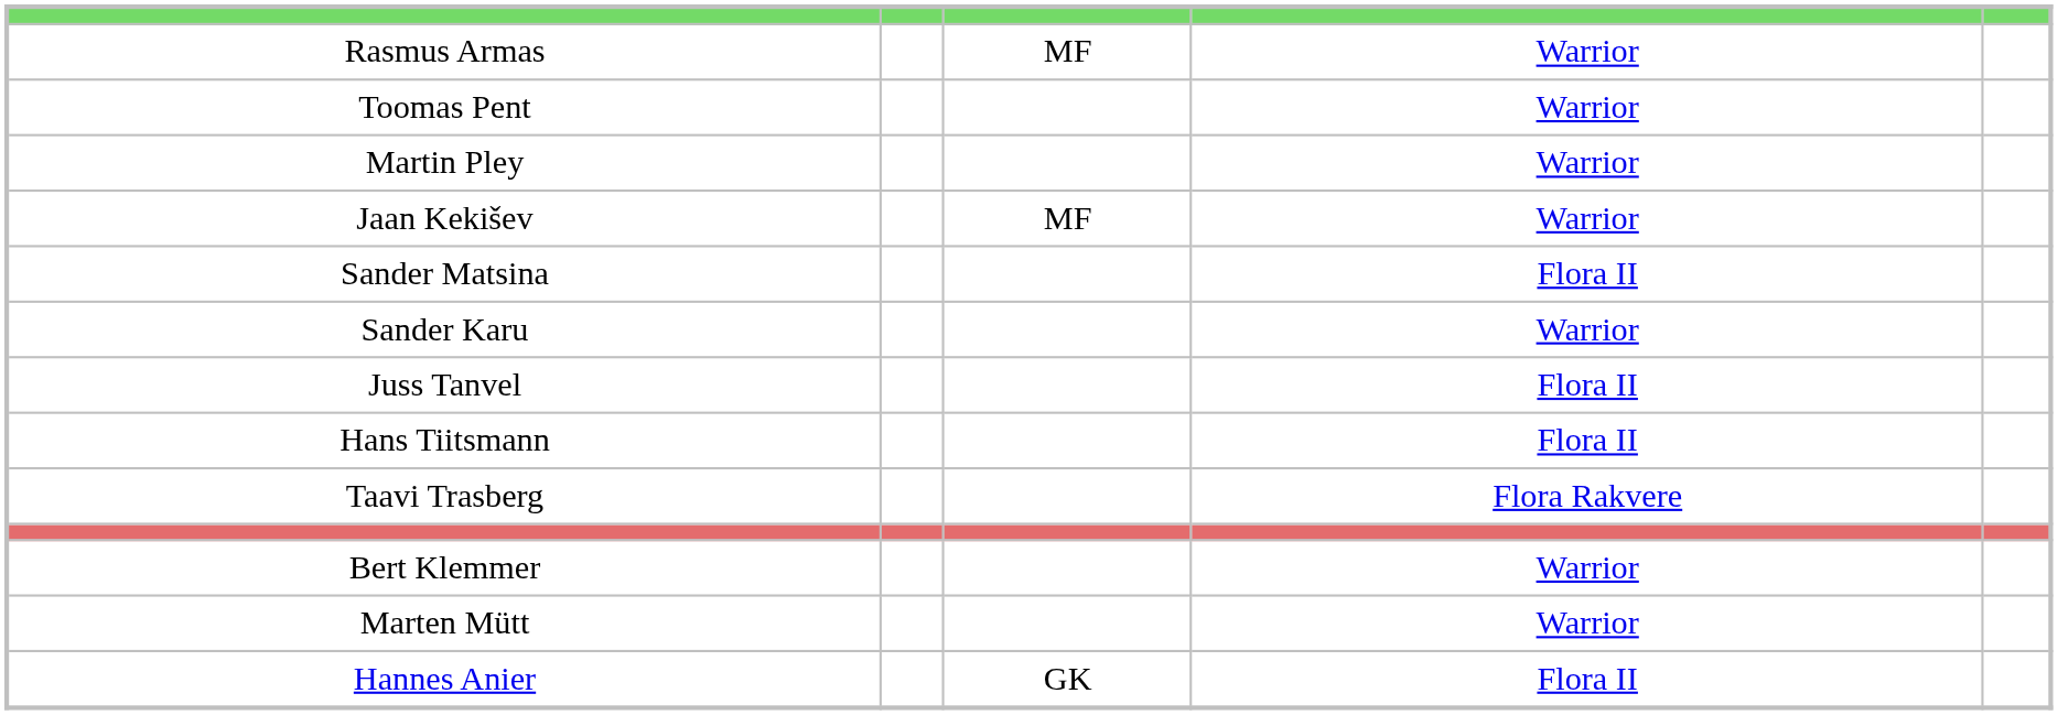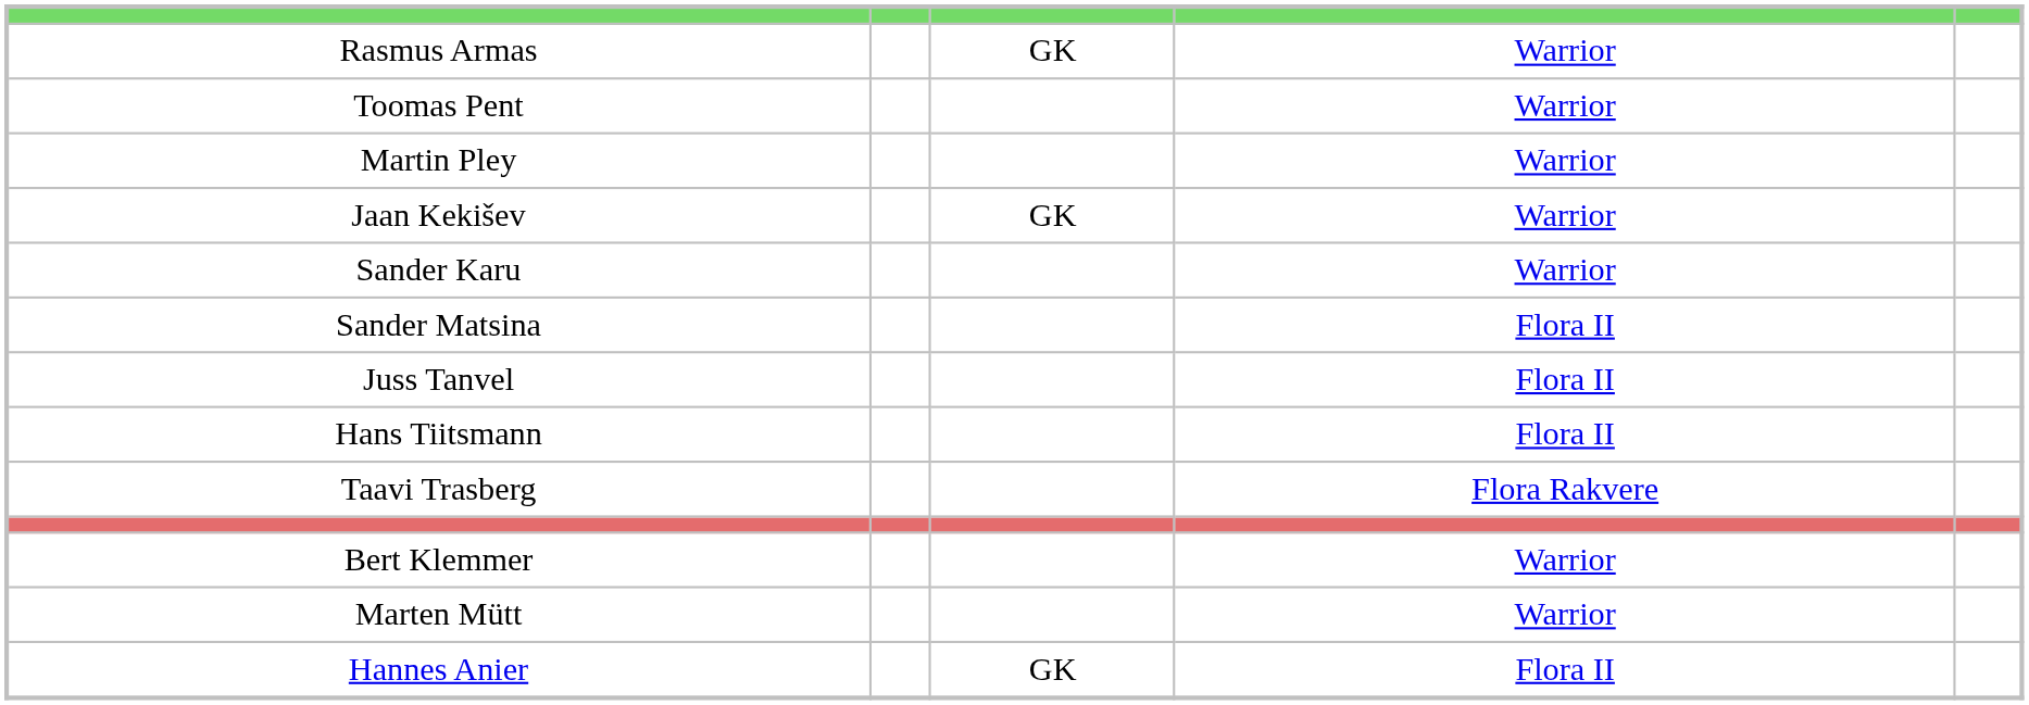Rasmus Armas | column 3: MF -> GK
Jaan Kekišev | column 3: MF -> GK
rows swapped: Sander Karu <-> Sander Matsina
